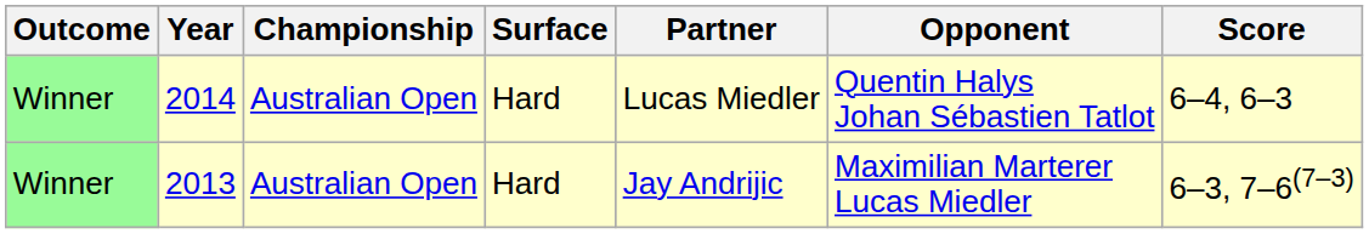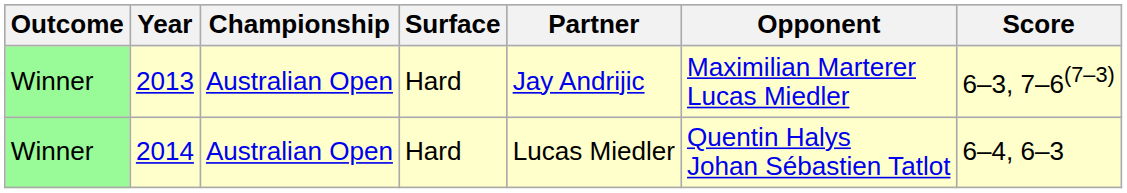rows swapped: 2013 <-> 2014
